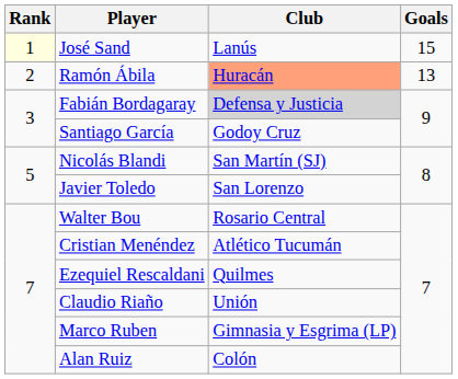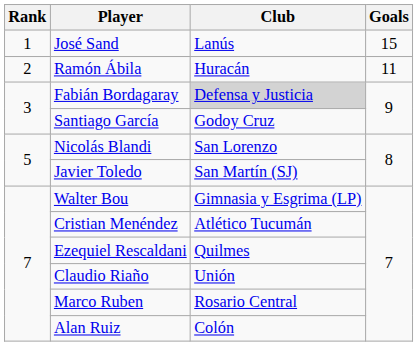José Sand | Rank: lightyellow background -> no background
Ramón Ábila | Club: lightsalmon background -> no background
Ramón Ábila | Goals: 13 -> 11
Nicolás Blandi | Club: San Martín (SJ) -> San Lorenzo
Javier Toledo | Club: San Lorenzo -> San Martín (SJ)
Walter Bou | Club: Rosario Central -> Gimnasia y Esgrima (LP)
Marco Ruben | Club: Gimnasia y Esgrima (LP) -> Rosario Central
